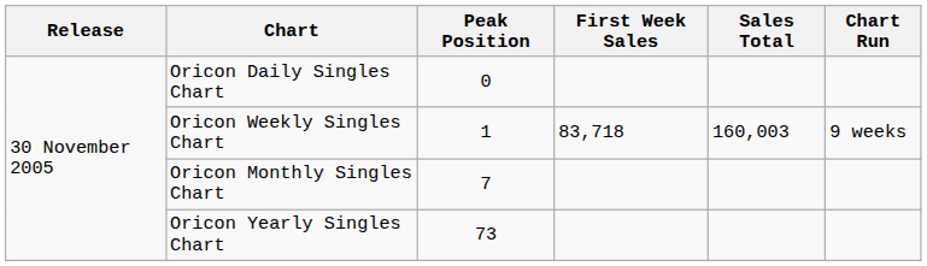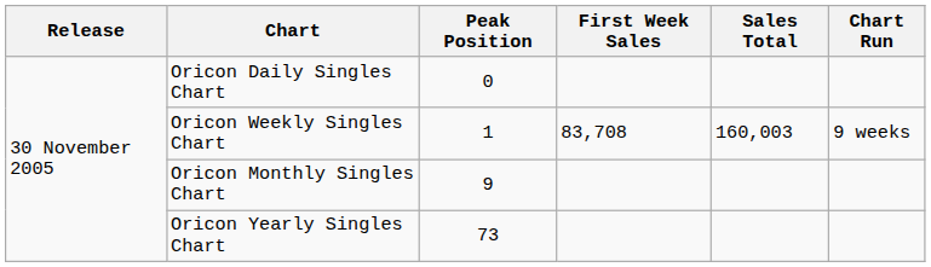Oricon Weekly Singles Chart | First Week Sales: 83,718 -> 83,708
Oricon Monthly Singles Chart | Peak Position: 7 -> 9
